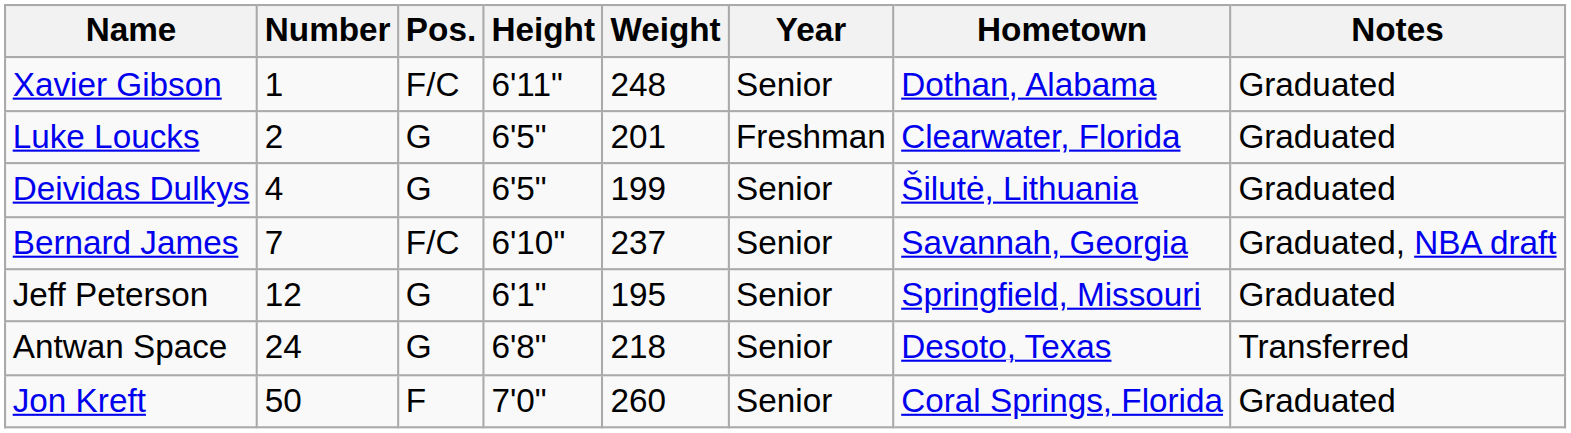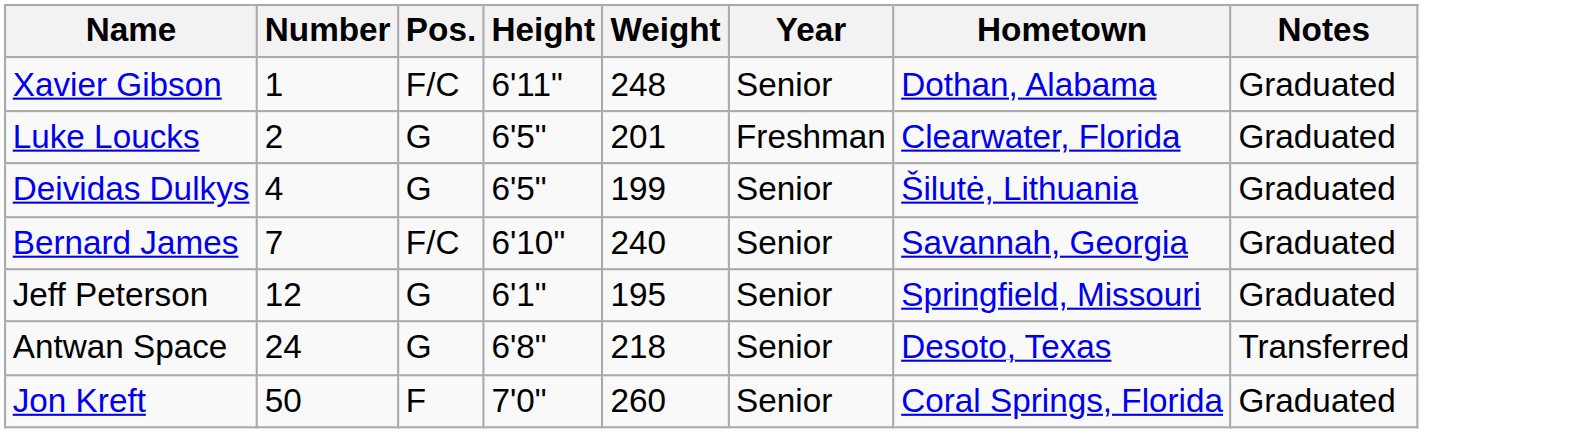Bernard James | Weight: 237 -> 240
Bernard James | Notes: Graduated, NBA draft -> Graduated
